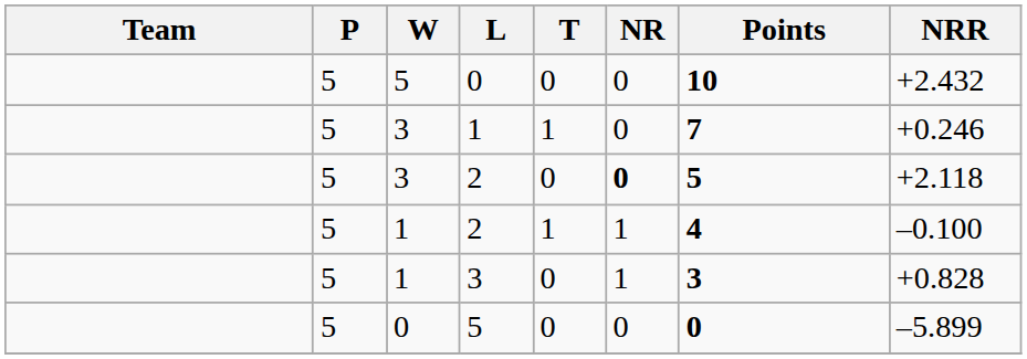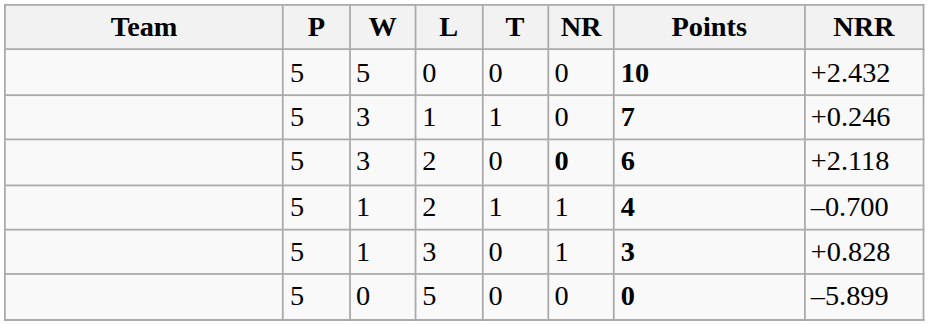3 / 2 | Points: 5 -> 6
1 / 2 | NRR: –0.100 -> –0.700
